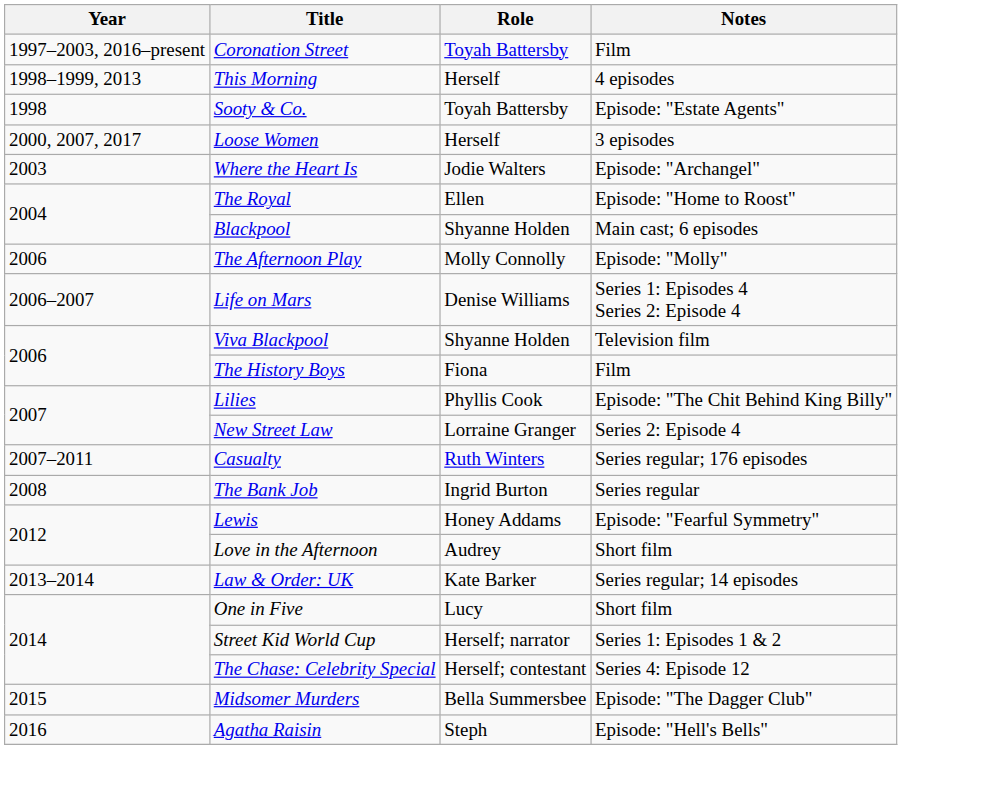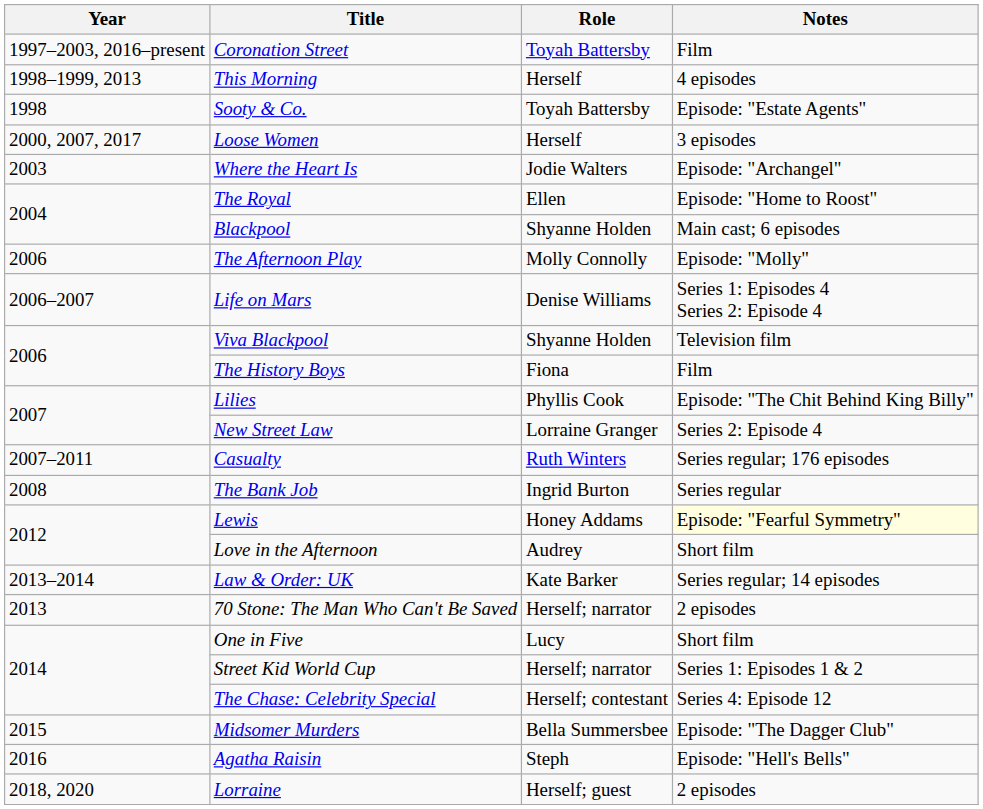Lewis | Notes: no background -> lightyellow background
+ row: 2013 | 70 Stone: The Man Who Can't Be Saved | Herself; narrator | 2 episodes
+ row: 2018, 2020 | Lorraine | Herself; guest | 2 episodes
